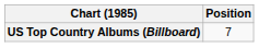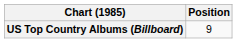US Top Country Albums (Billboard) | Position: 7 -> 9
